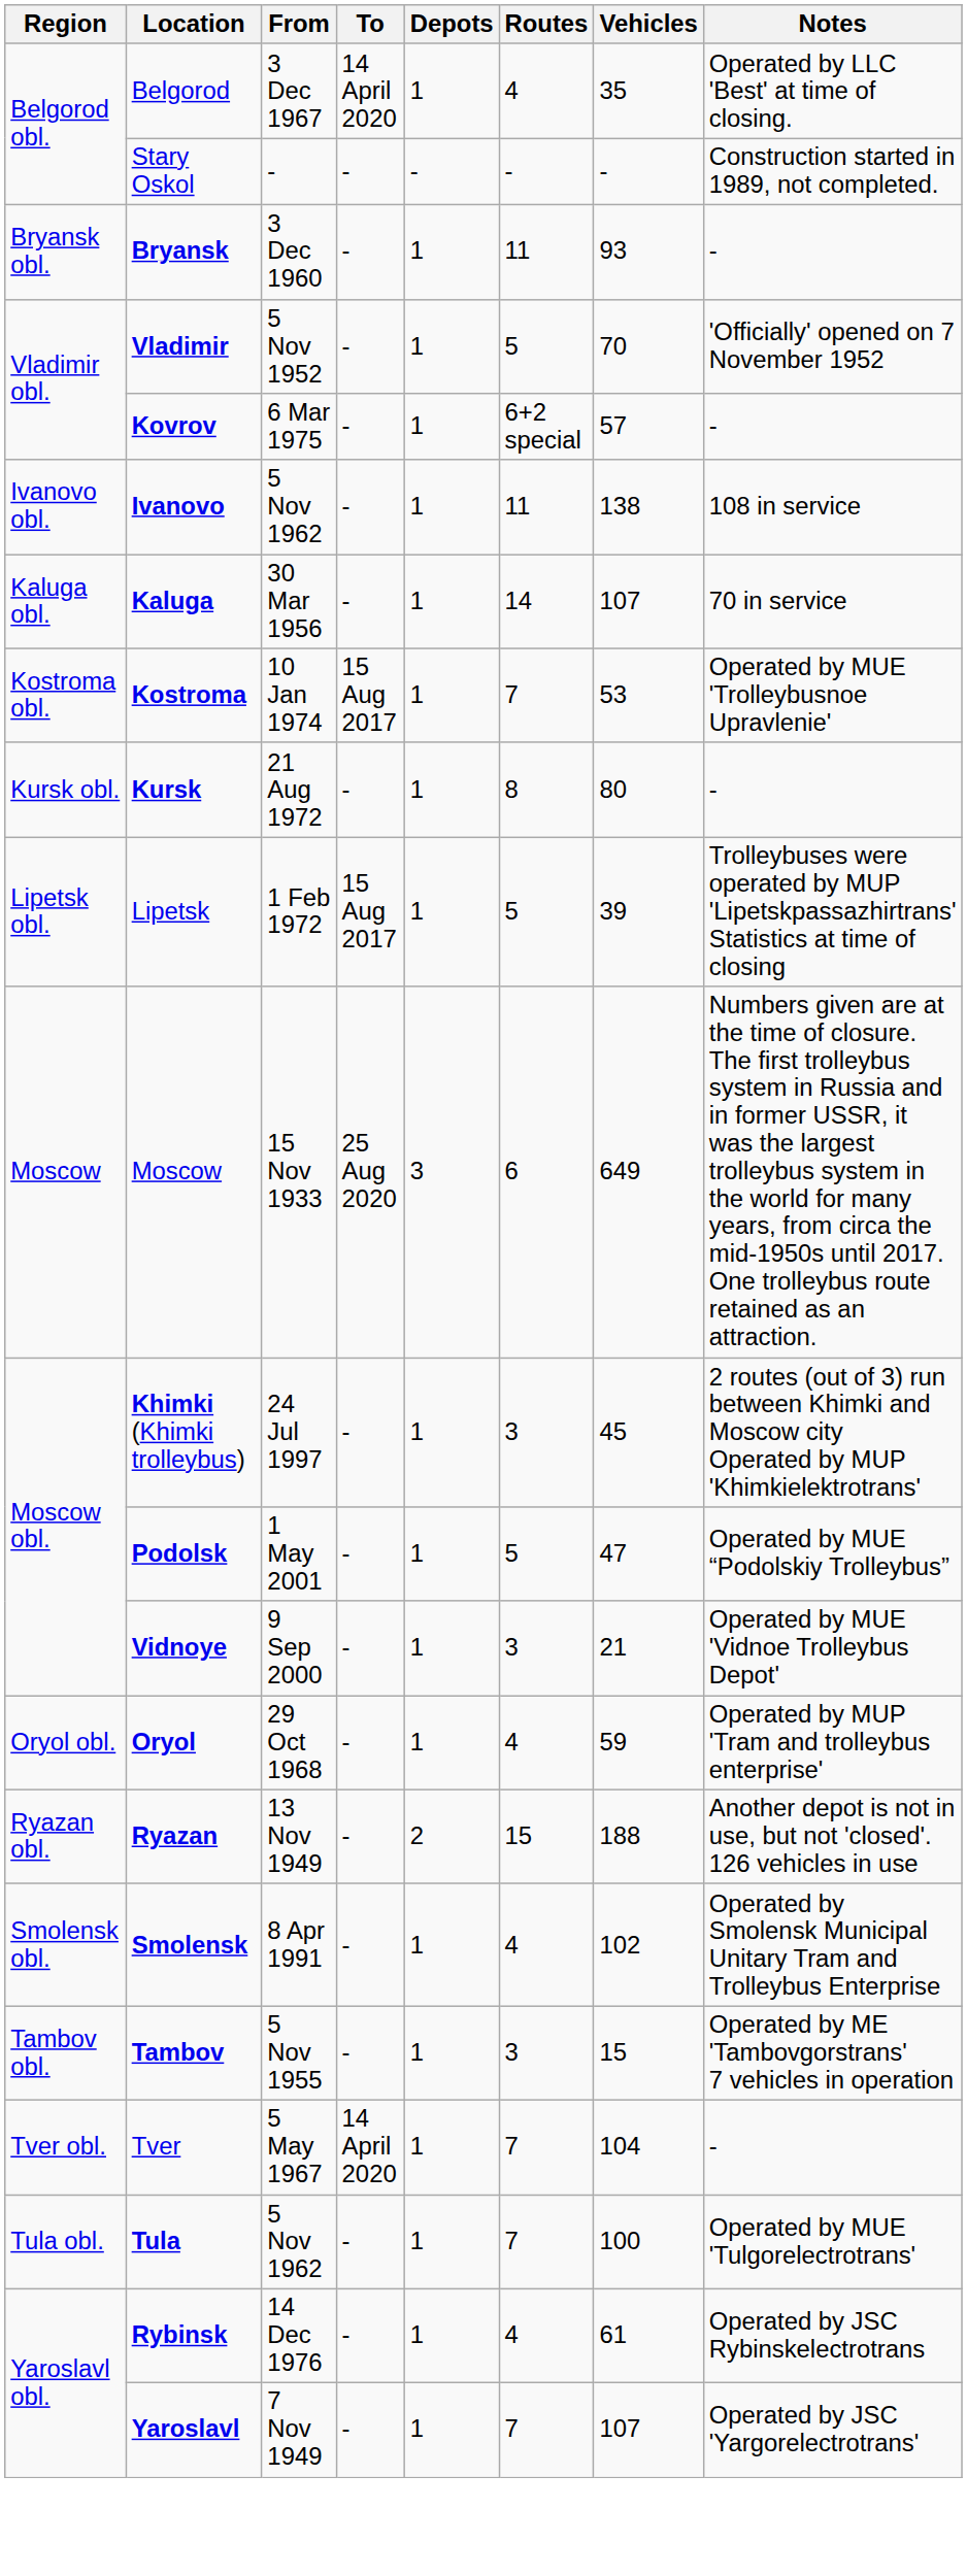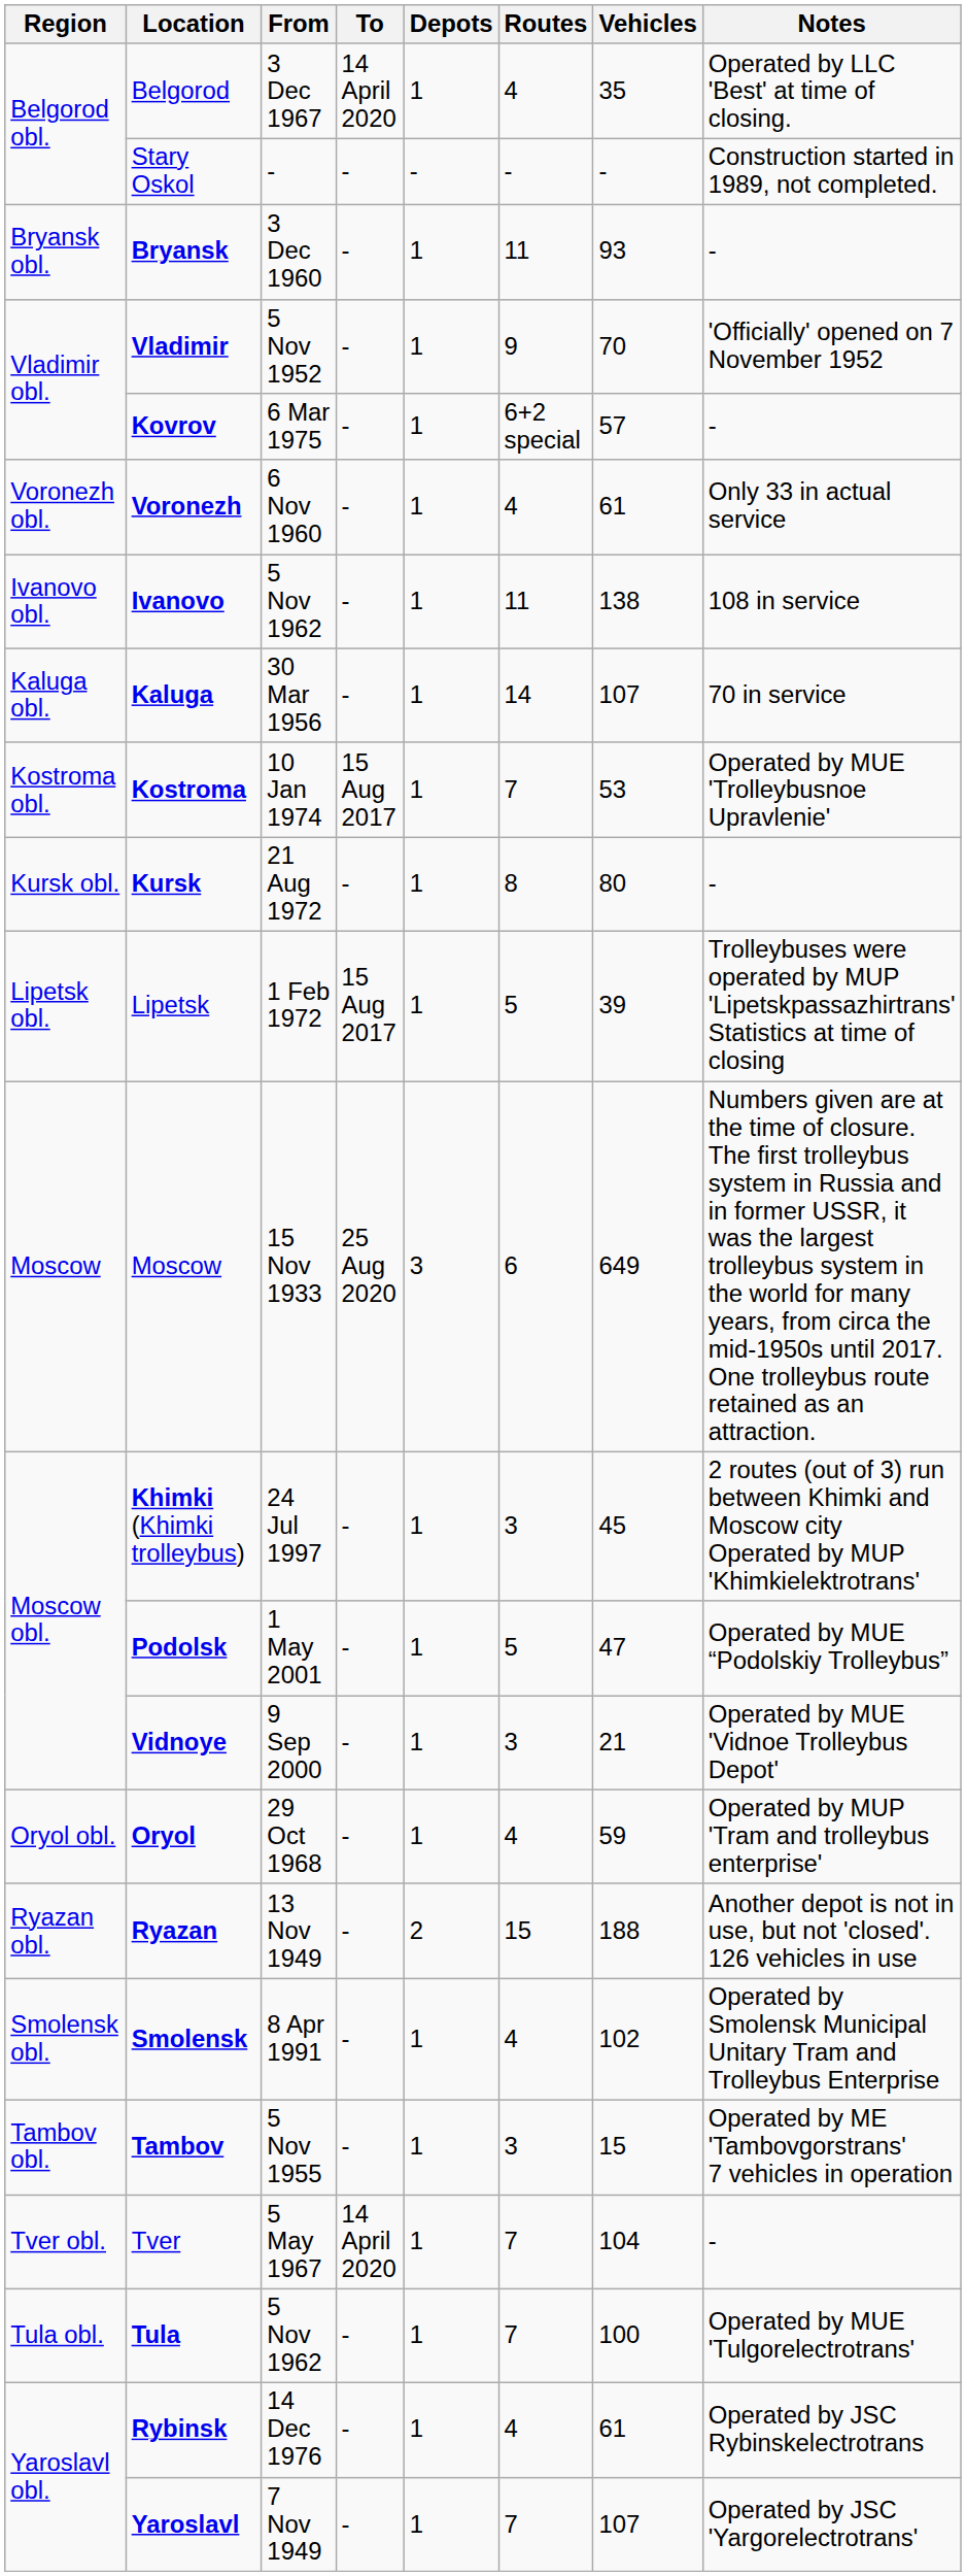Vladimir | Routes: 5 -> 9
+ row: Voronezh obl. | Voronezh | 6 Nov 1960 | - | 1 | 4 | 61 | Only 33 in actual service
